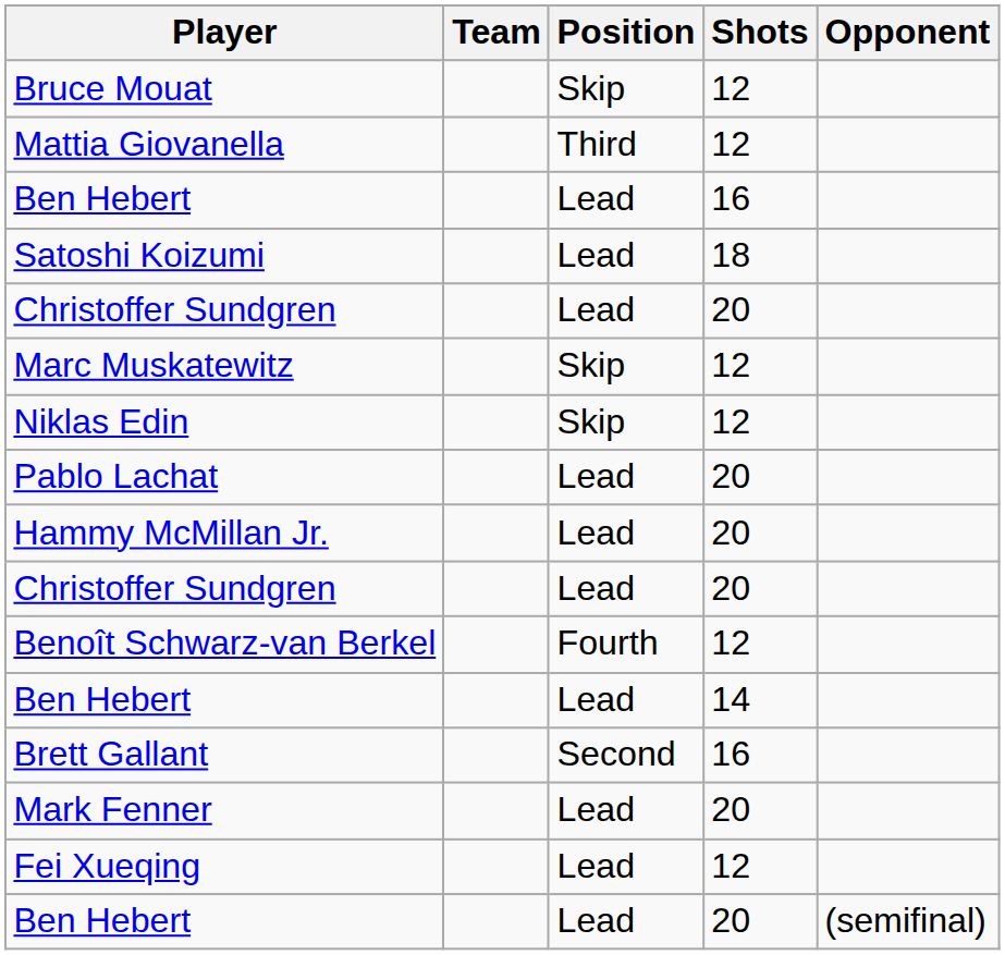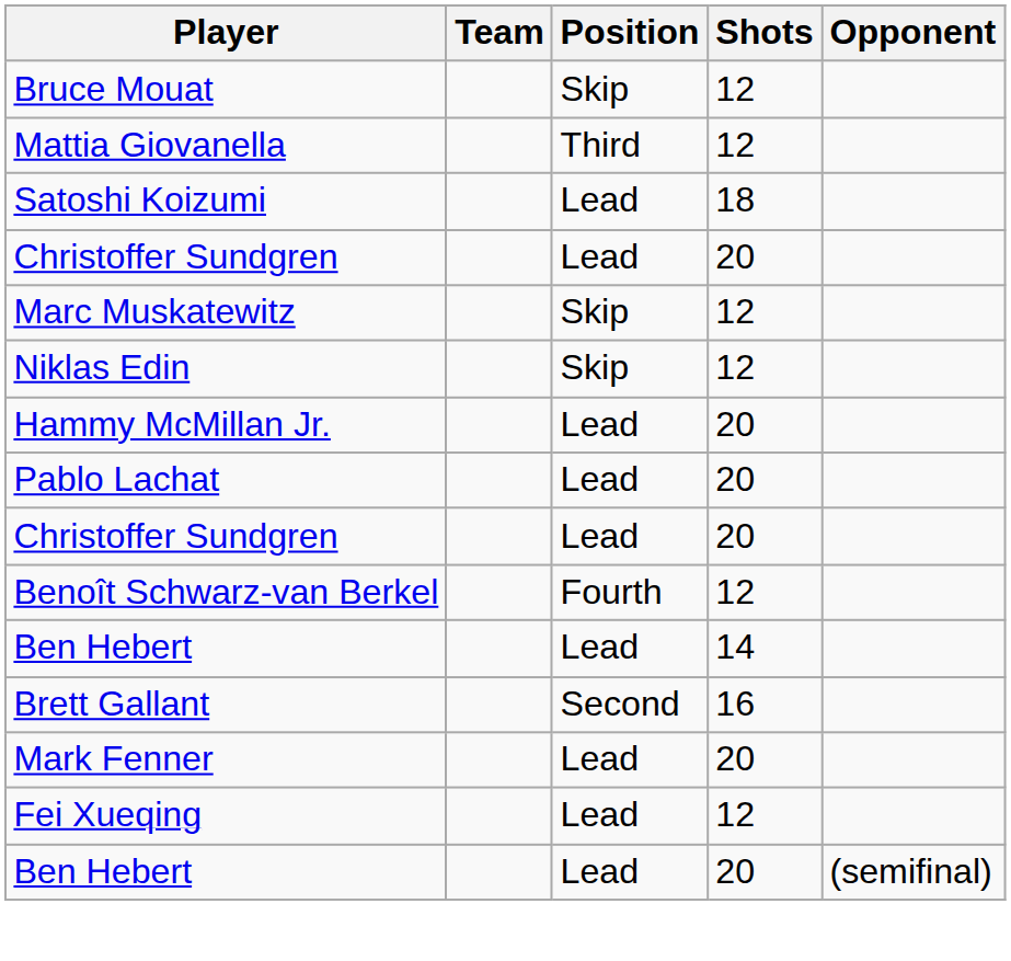- row: Ben Hebert | Lead | 16
rows swapped: Hammy McMillan Jr. <-> Pablo Lachat
